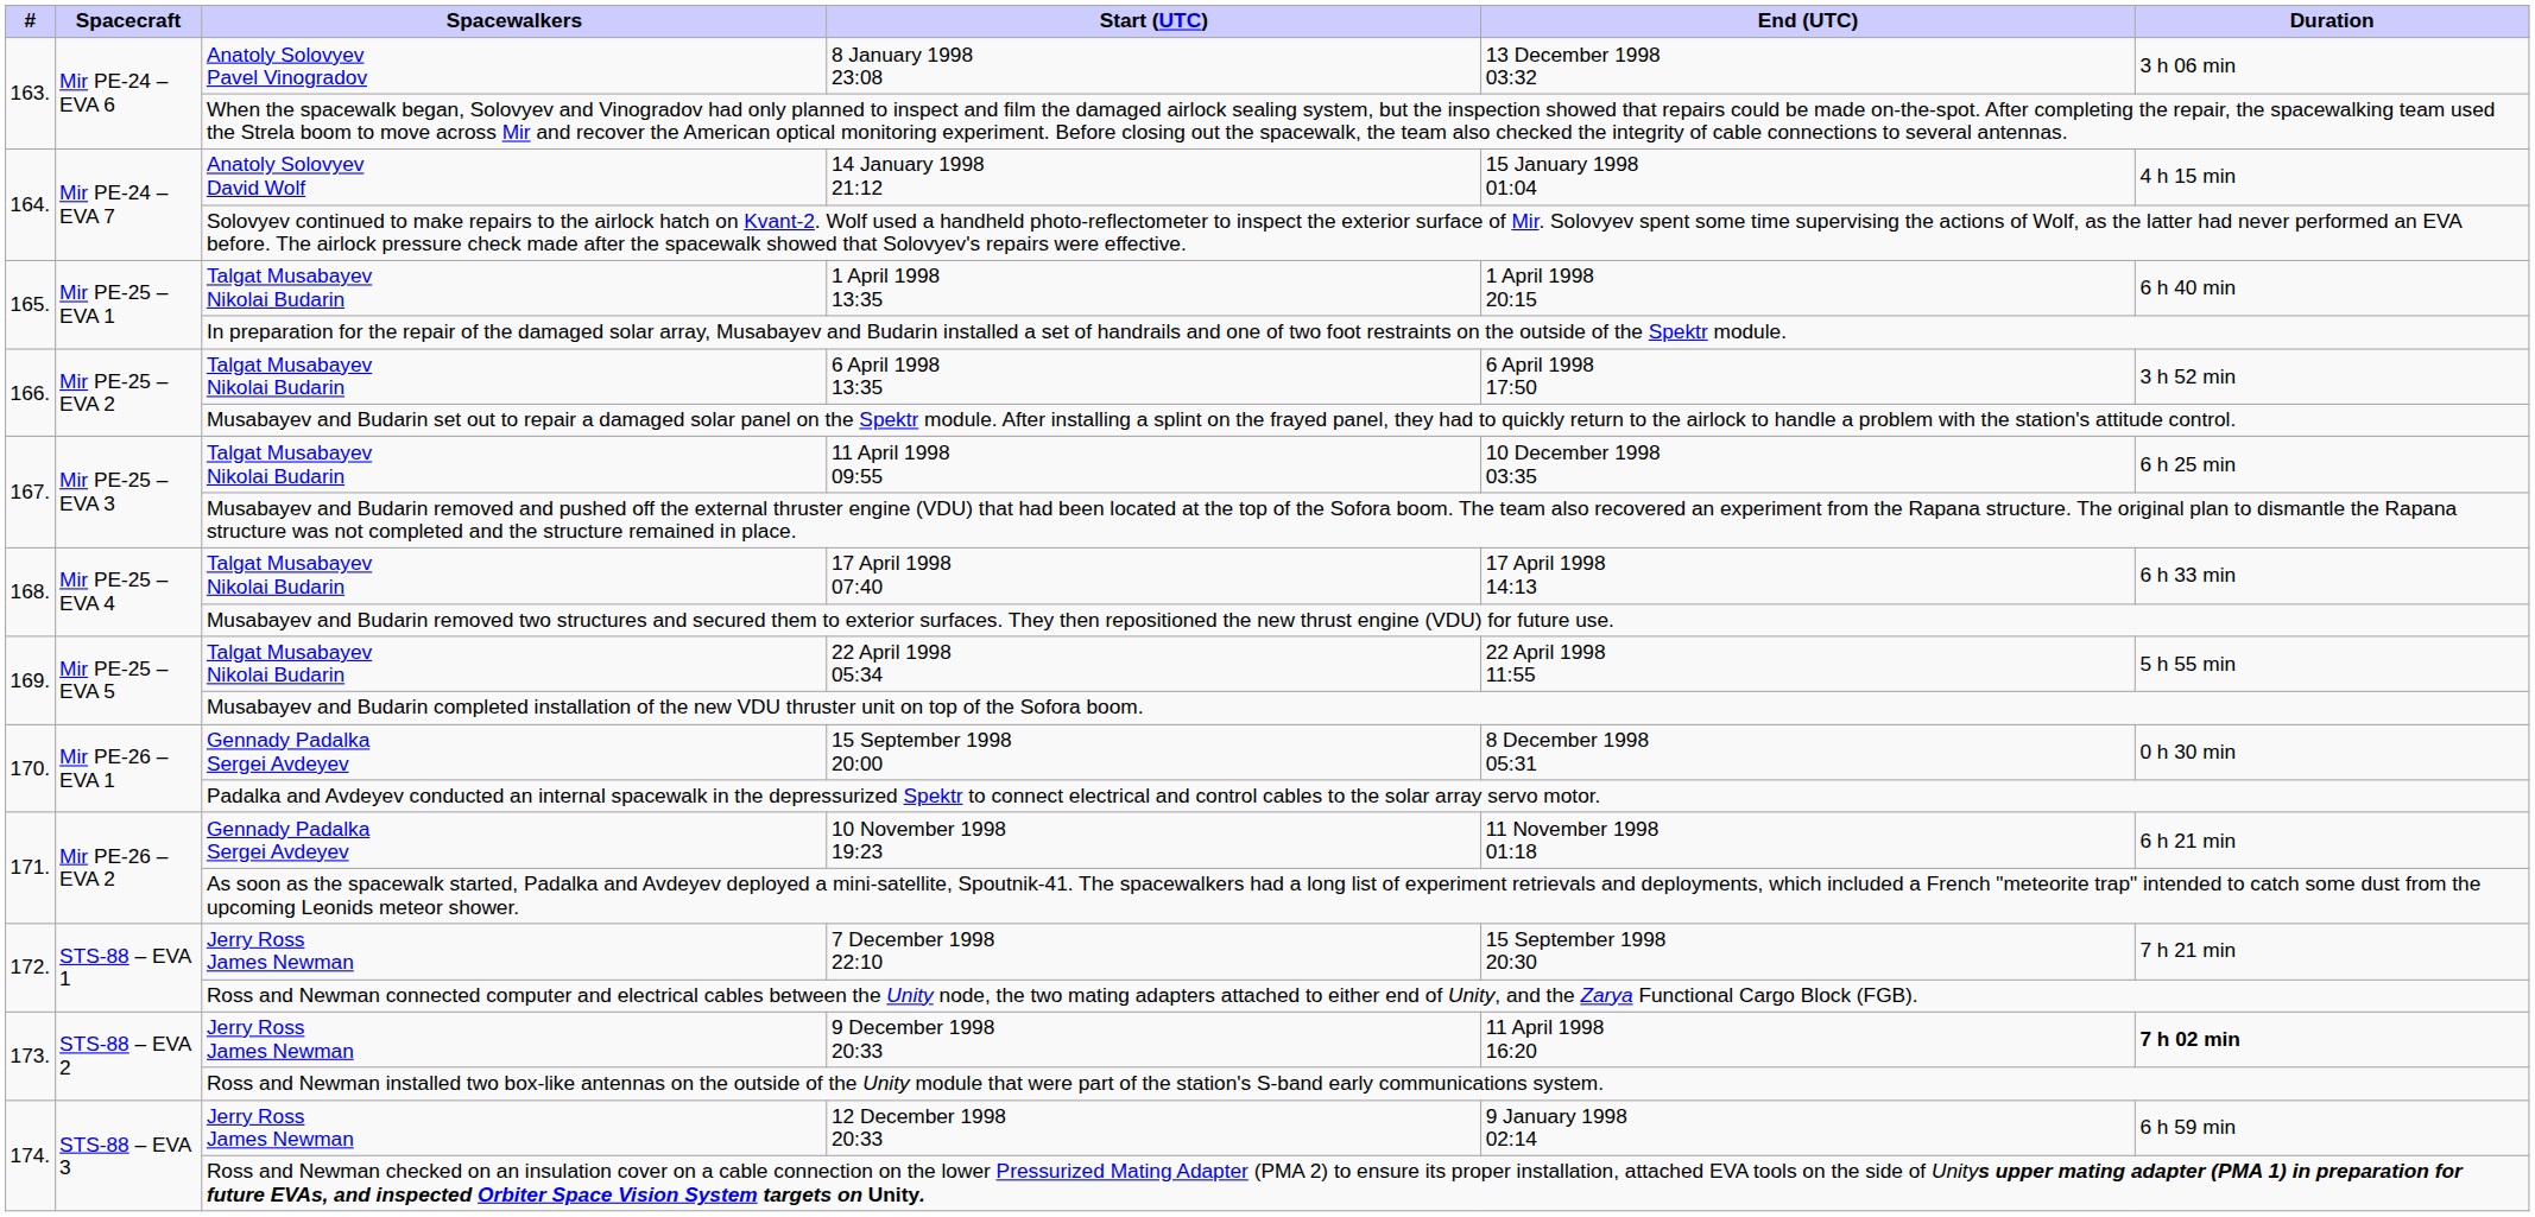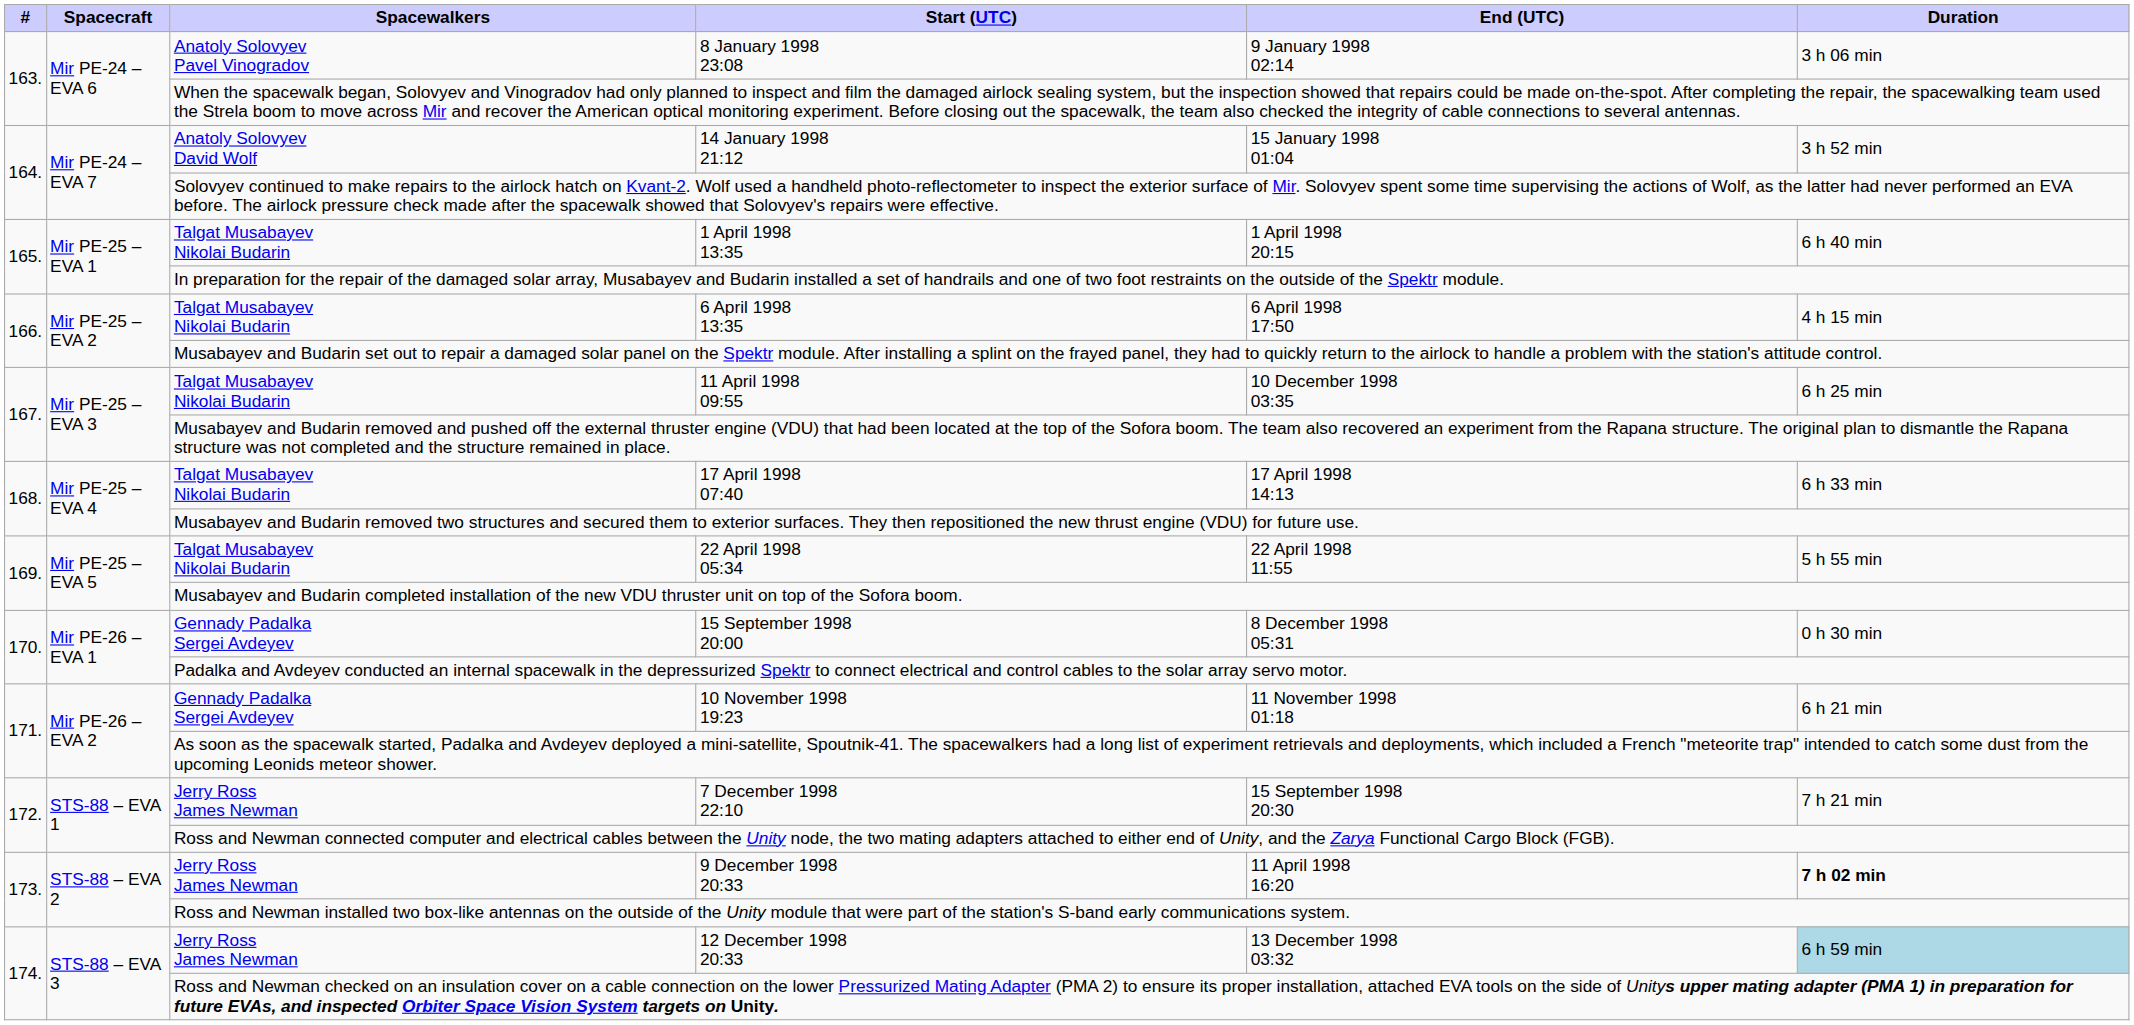8 January 1998 23:08 | End (UTC): 13 December 1998 03:32 -> 9 January 1998 02:14
14 January 1998 21:12 | Duration: 4 h 15 min -> 3 h 52 min
6 April 1998 13:35 | Duration: 3 h 52 min -> 4 h 15 min
12 December 1998 20:33 | End (UTC): 9 January 1998 02:14 -> 13 December 1998 03:32
12 December 1998 20:33 | Duration: no background -> lightblue background
